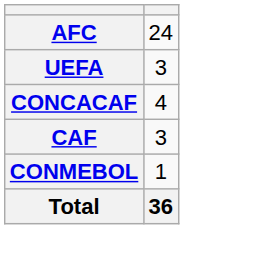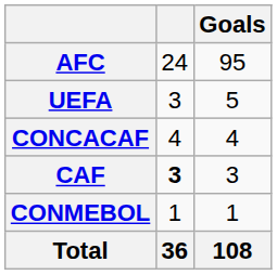+ column: Goals | 95 | 5 | 4 | 3 | 1 | 108
CAF | column 2: normal -> bold
